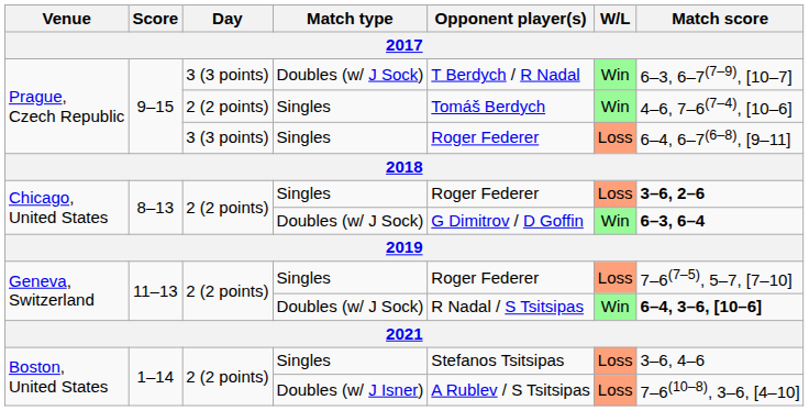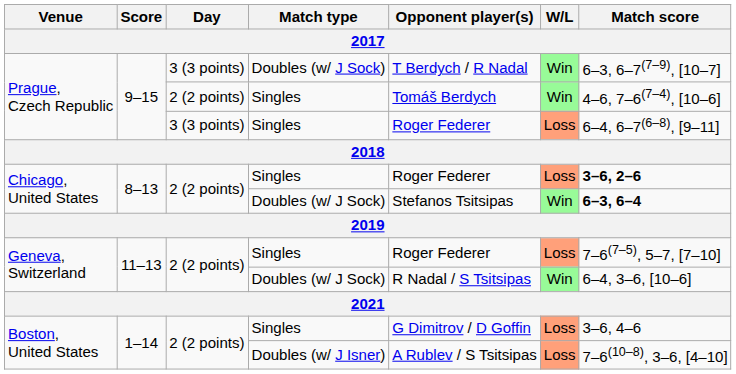Chicago, United States / Doubles (w/ J Sock) | Opponent player(s): G Dimitrov / D Goffin -> Stefanos Tsitsipas
Geneva, Switzerland / Doubles (w/ J Sock) | Match score: bold -> normal
Boston, United States / Singles | Opponent player(s): Stefanos Tsitsipas -> G Dimitrov / D Goffin
